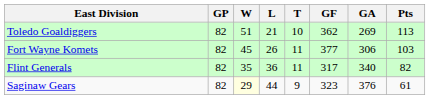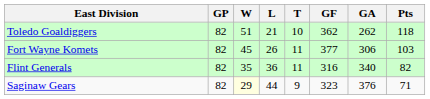Toledo Goaldiggers | GA: 269 -> 262
Toledo Goaldiggers | Pts: 113 -> 118
Flint Generals | GF: 317 -> 316
Saginaw Gears | Pts: 61 -> 71
